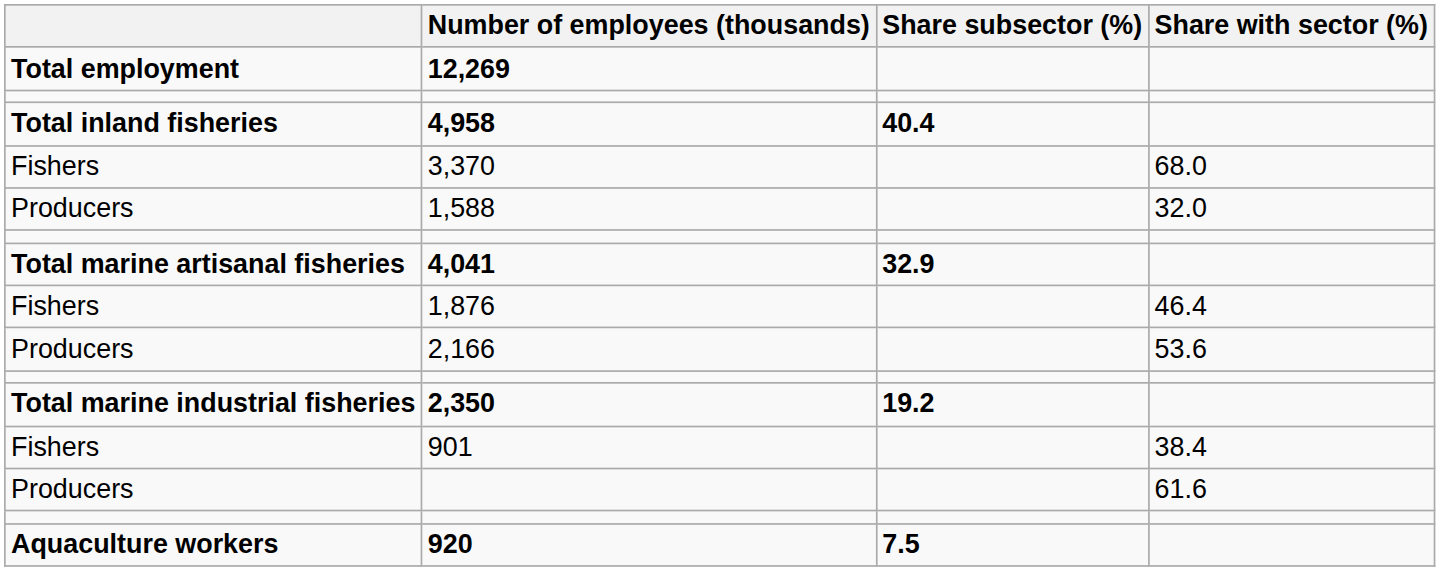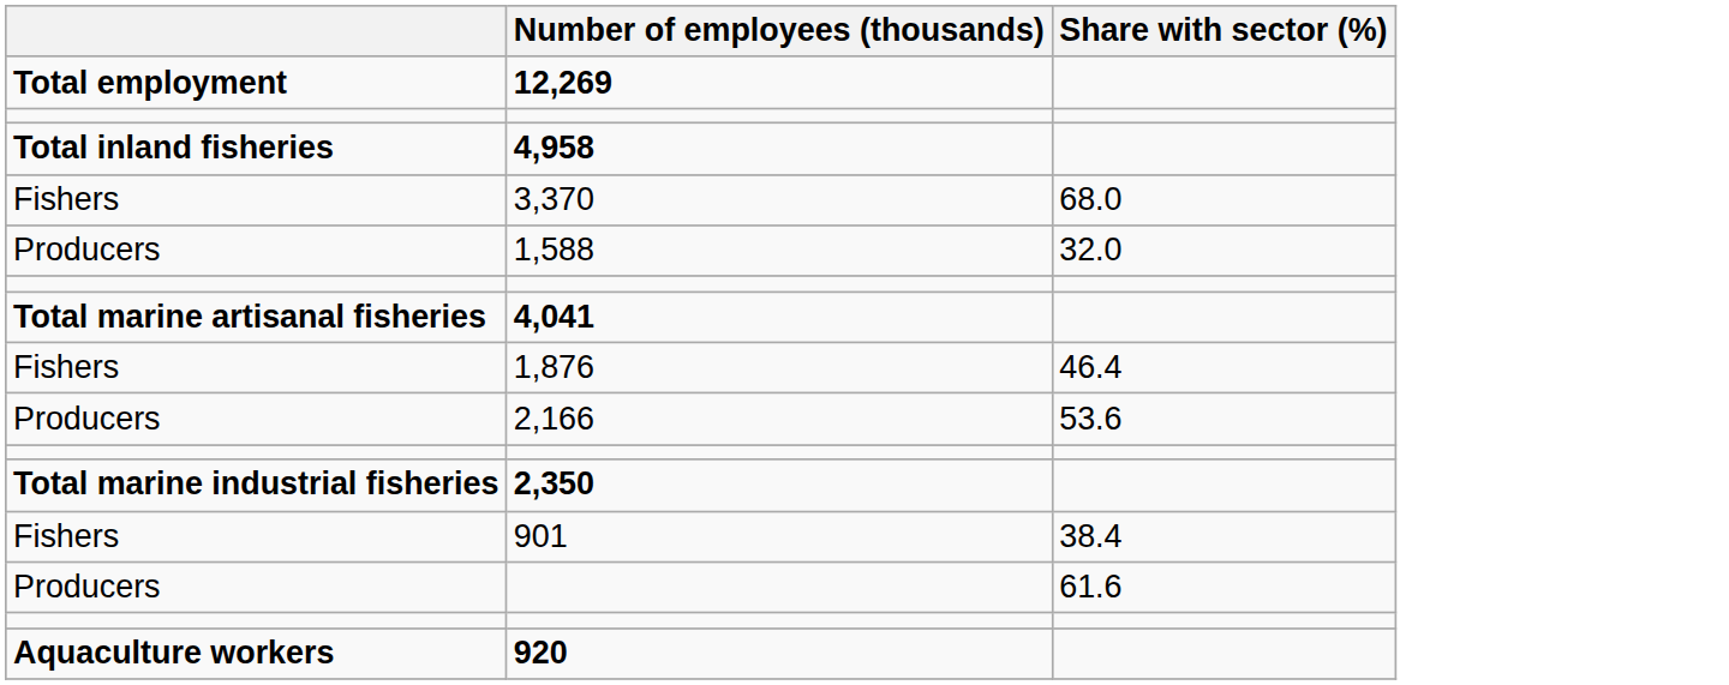- column: Share subsector (%) | 40.4 | 32.9 | 19.2 | 7.5
